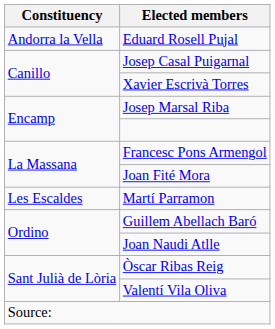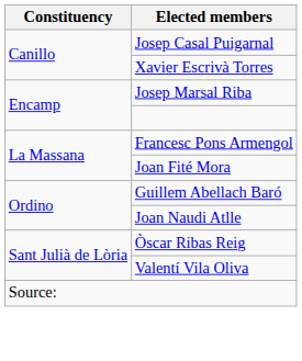- row: Andorra la Vella | Eduard Rosell Pujal
- row: Les Escaldes | Martí Parramon
